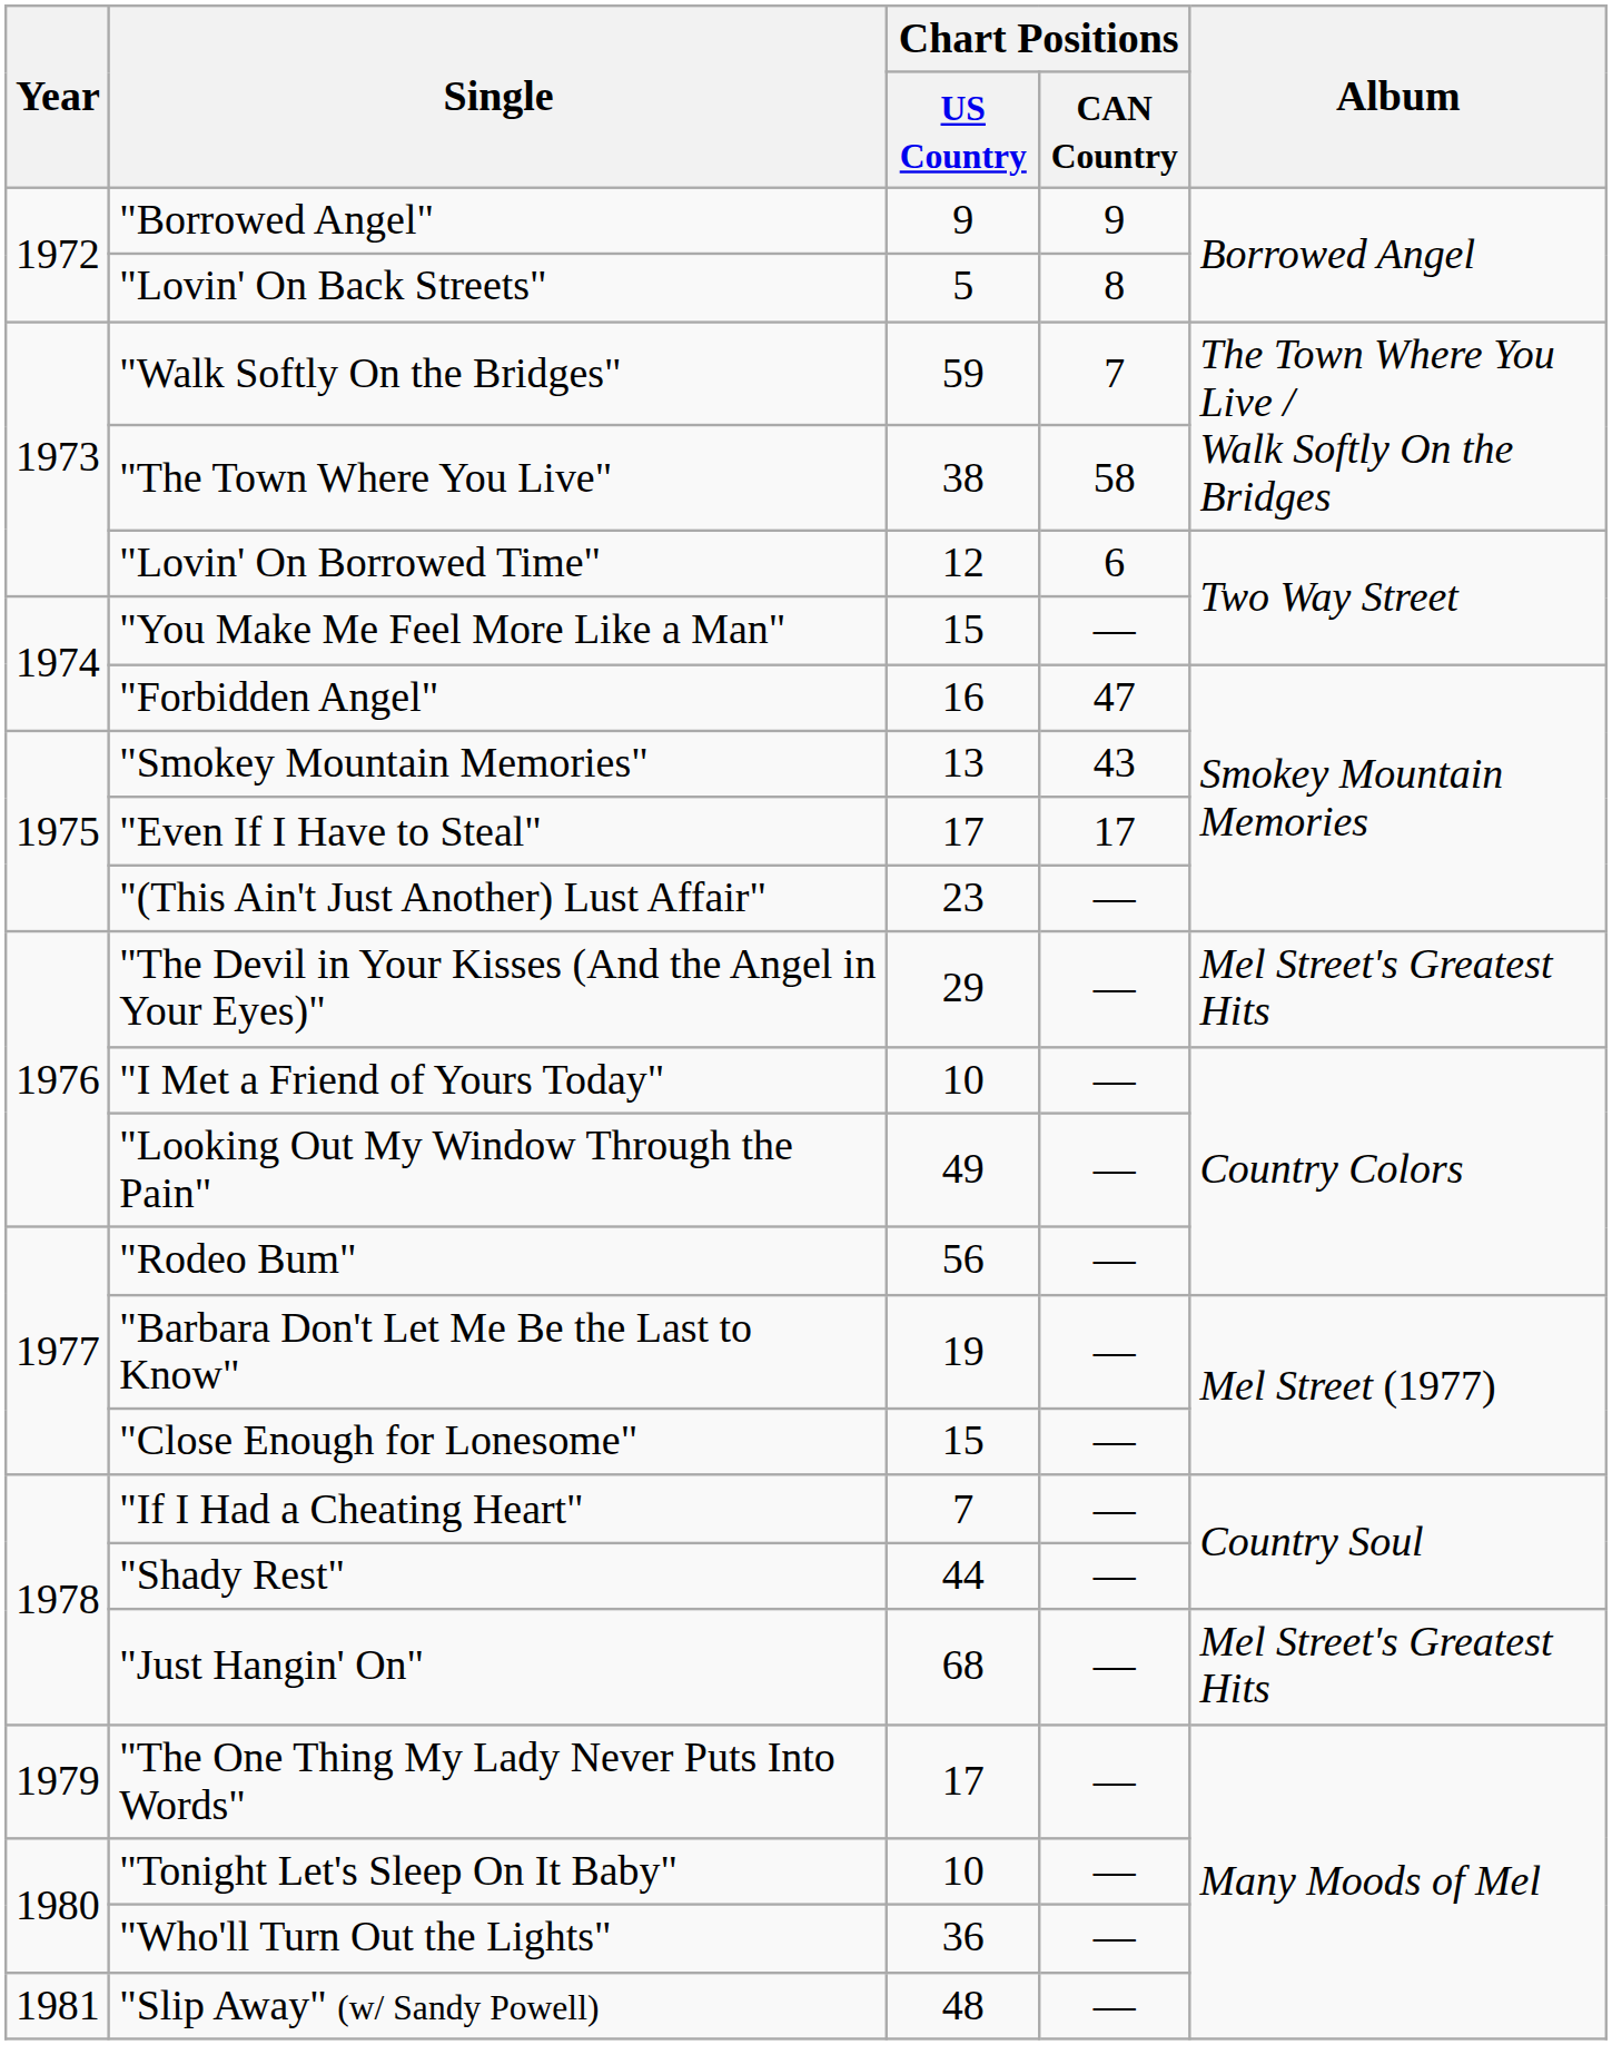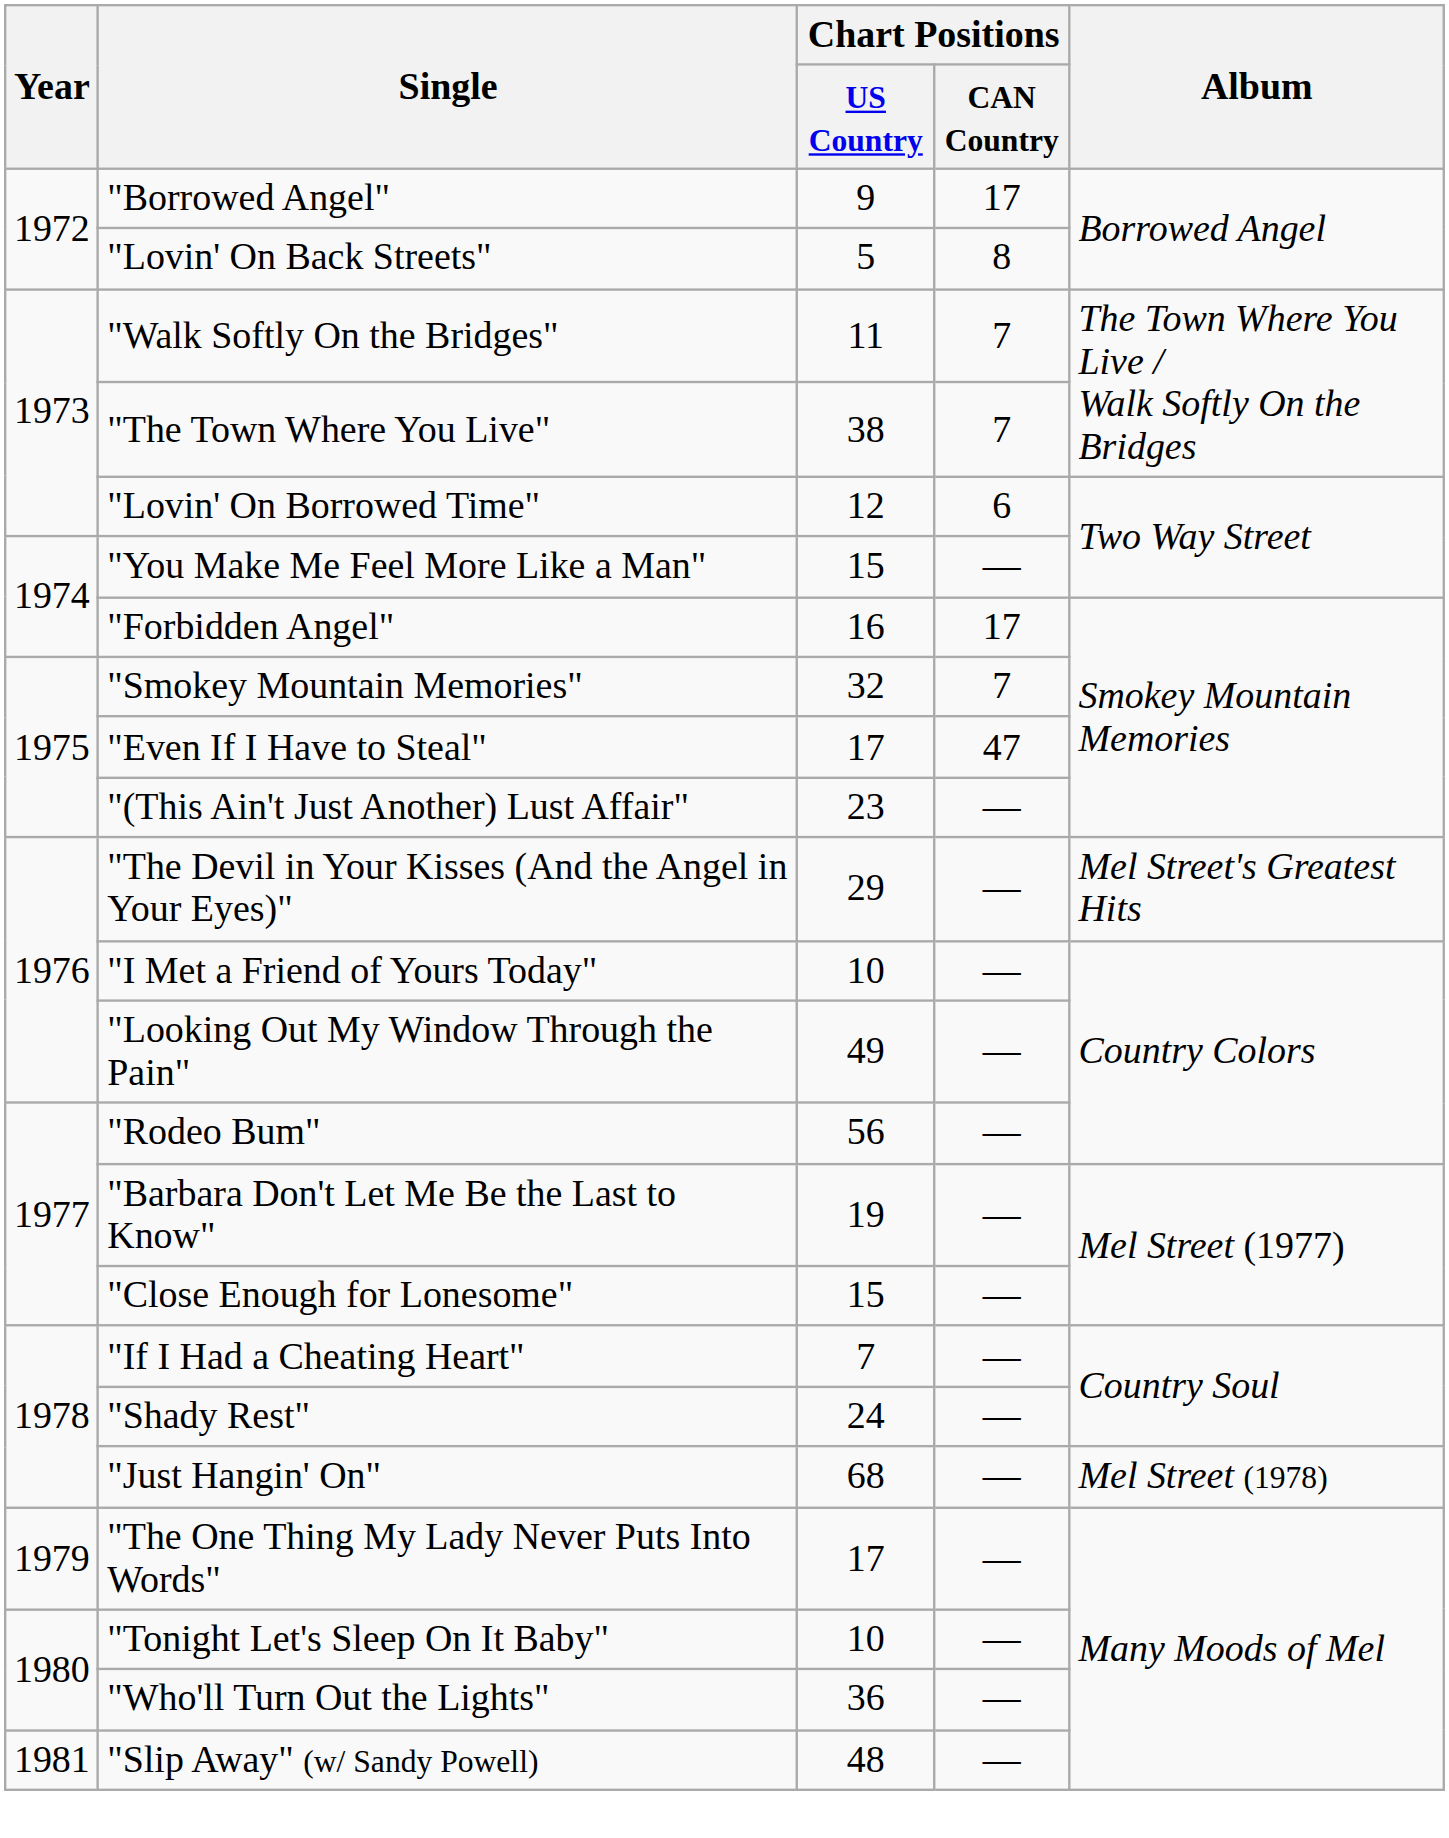"Borrowed Angel" | Chart Positions / CAN Country: 9 -> 17
"Walk Softly On the Bridges" | Chart Positions / US Country: 59 -> 11
"The Town Where You Live" | Chart Positions / CAN Country: 58 -> 7
"Forbidden Angel" | Chart Positions / CAN Country: 47 -> 17
"Smokey Mountain Memories" | Chart Positions / US Country: 13 -> 32
"Smokey Mountain Memories" | Chart Positions / CAN Country: 43 -> 7
"Even If I Have to Steal" | Chart Positions / CAN Country: 17 -> 47
"Shady Rest" | Chart Positions / US Country: 44 -> 24
"Just Hangin' On" | Album: Mel Street's Greatest Hits -> Mel Street (1978)
